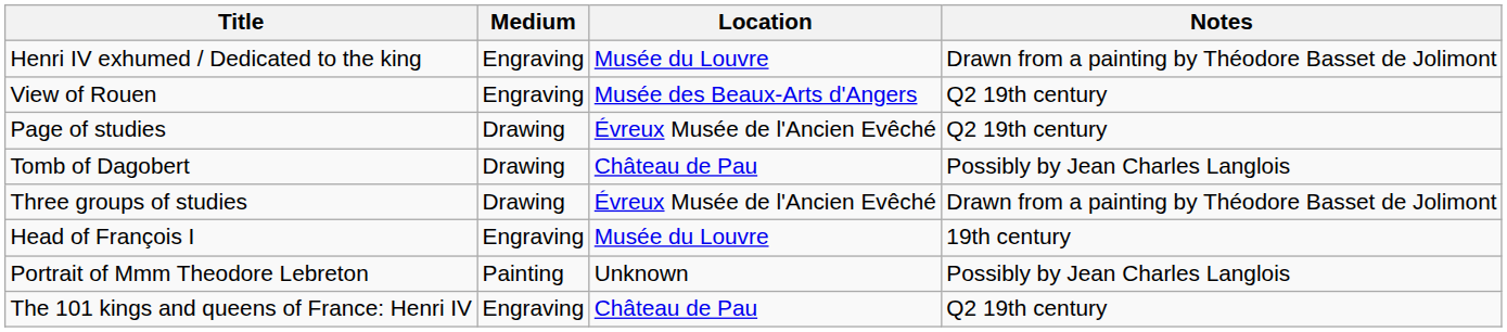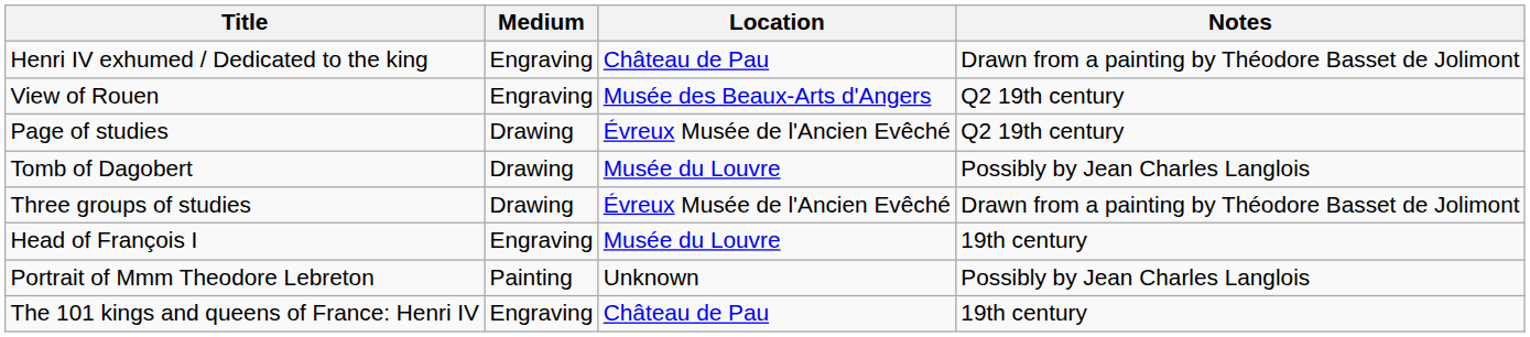Henri IV exhumed / Dedicated to the king | Location: Musée du Louvre -> Château de Pau
Tomb of Dagobert | Location: Château de Pau -> Musée du Louvre
The 101 kings and queens of France: Henri IV | Notes: Q2 19th century -> 19th century
